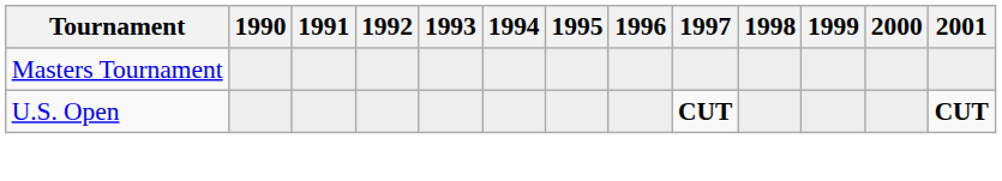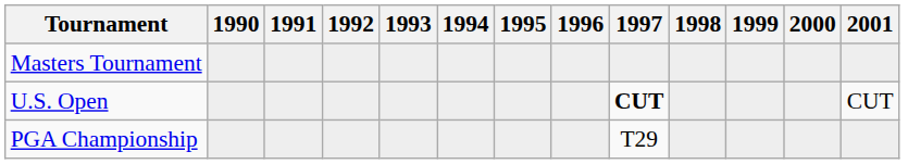U.S. Open | 2001: bold -> normal
+ row: PGA Championship | T29
